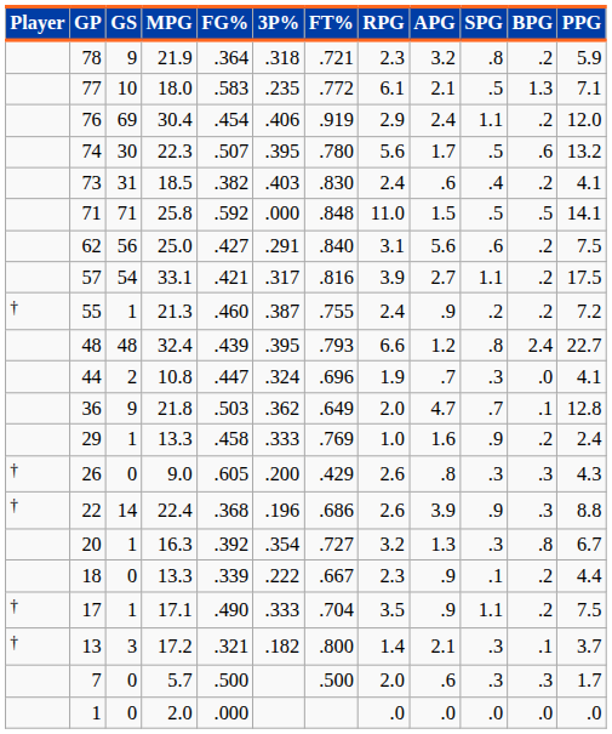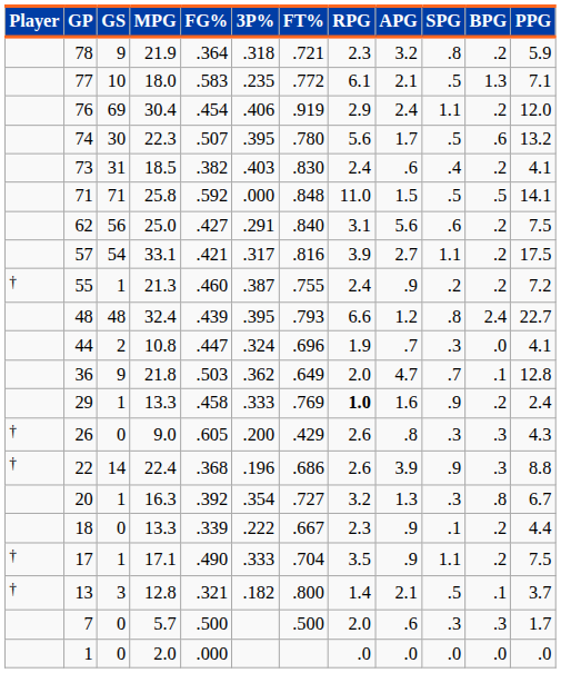29 | RPG: normal -> bold
13 | MPG: 17.2 -> 12.8
13 | SPG: .3 -> .5
